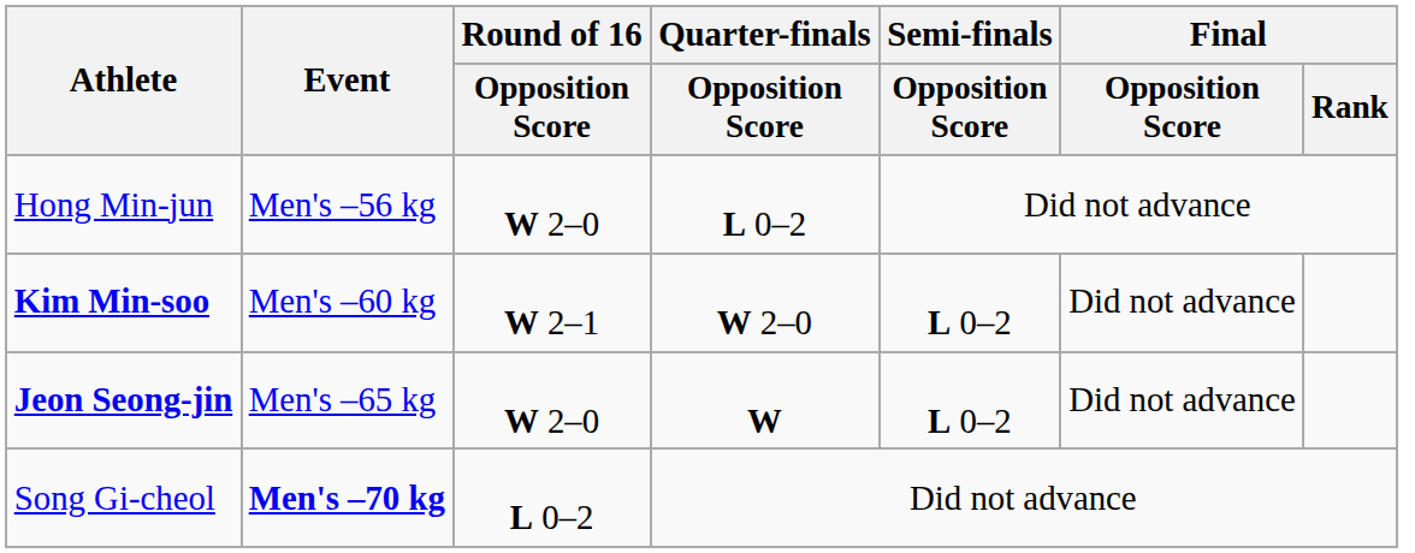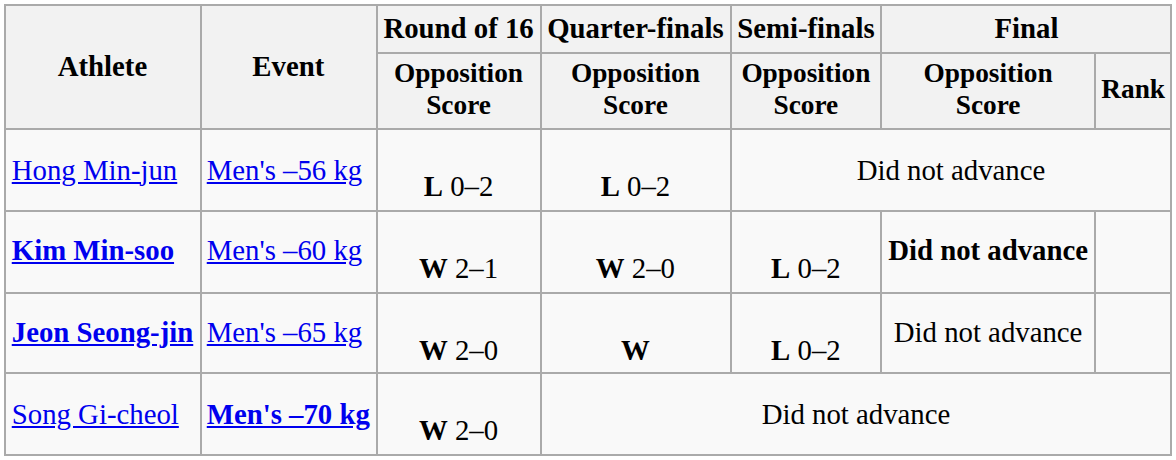Hong Min-jun | Round of 16 / Opposition Score: W 2–0 -> L 0–2
Kim Min-soo | Final / Opposition Score: normal -> bold
Song Gi-cheol | Round of 16 / Opposition Score: L 0–2 -> W 2–0
